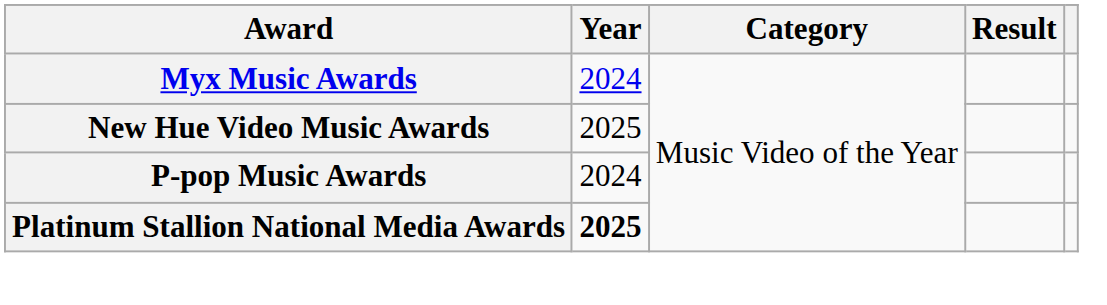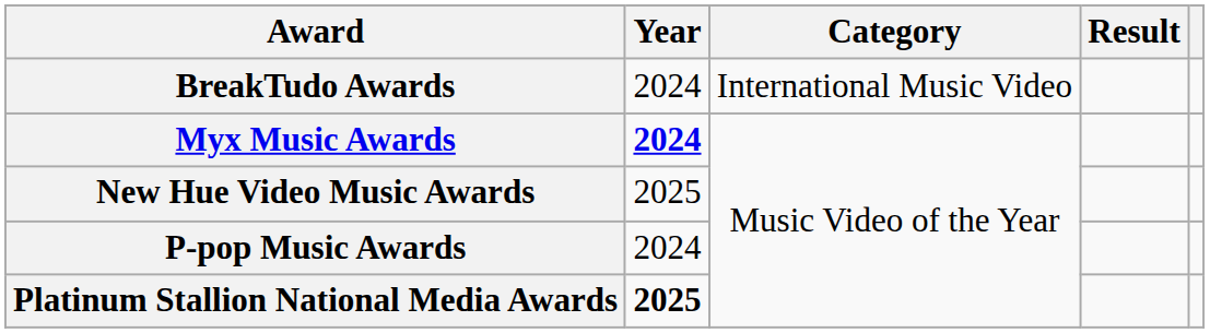+ row: BreakTudo Awards | 2024 | International Music Video
Myx Music Awards | Year: normal -> bold
